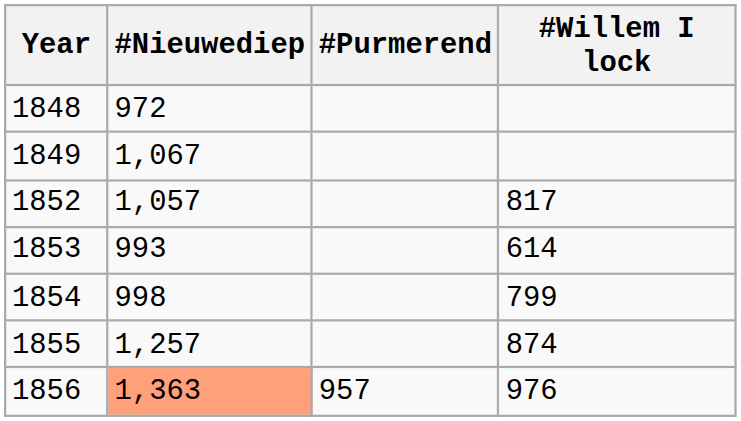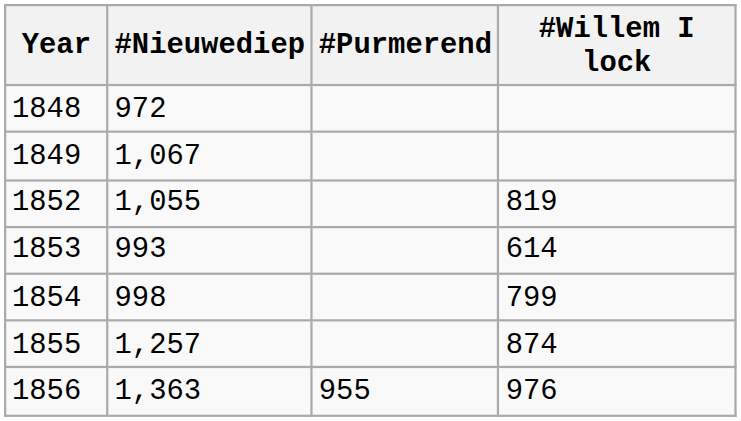1852 | #Nieuwediep: 1,057 -> 1,055
1852 | #Willem I lock: 817 -> 819
1856 | #Nieuwediep: lightsalmon background -> no background
1856 | #Purmerend: 957 -> 955
